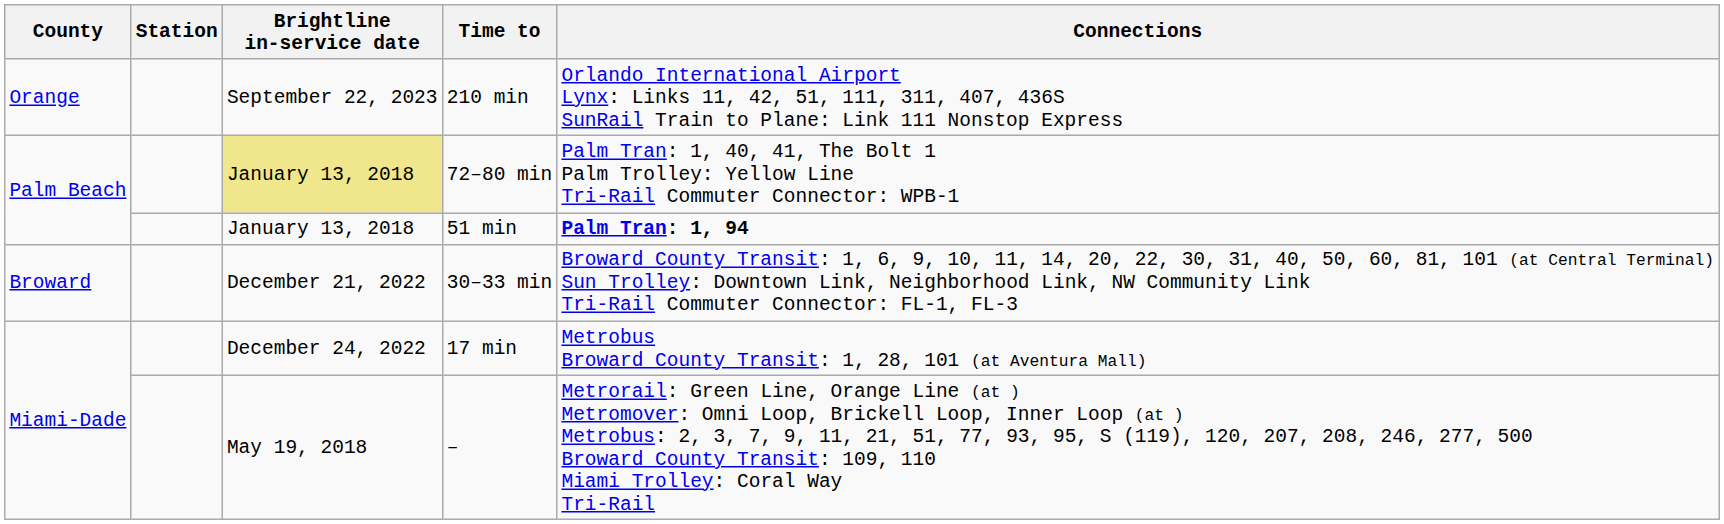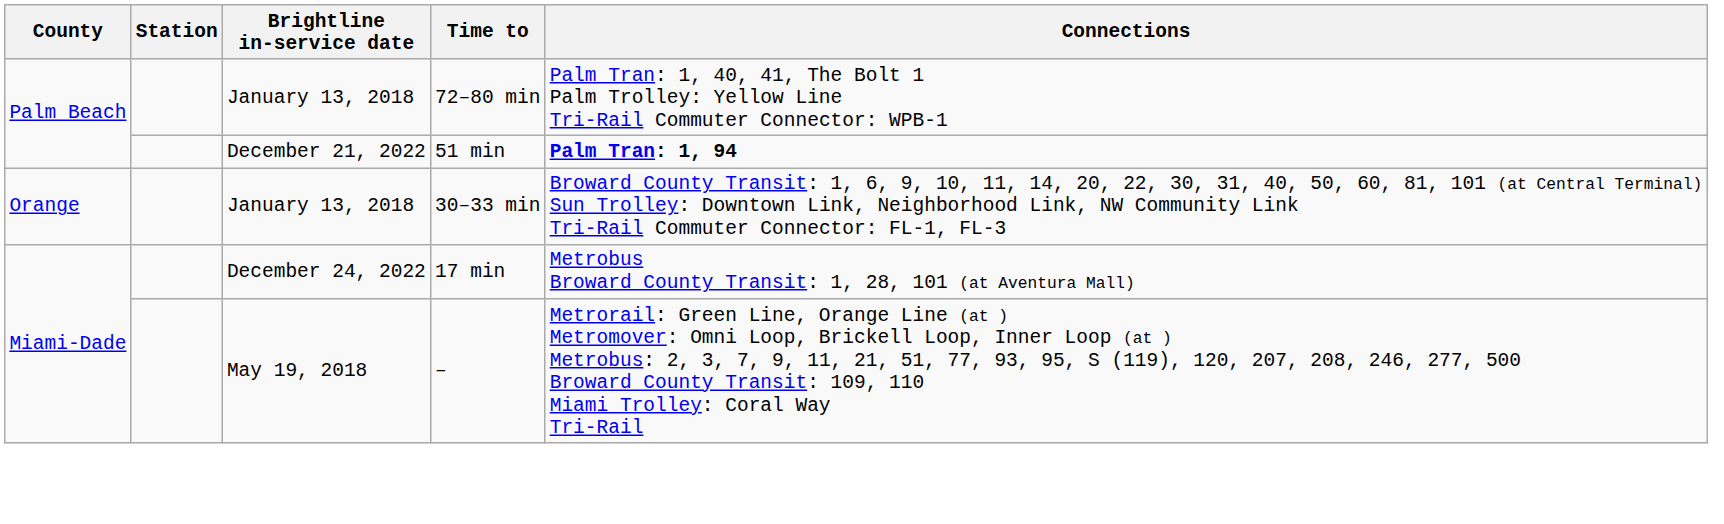- row: Orange | September 22, 2023 | 210 min | Orlando International Airport Lynx: Links 11, 42, 51, 111, 311, 407, 436S SunRail Train to Plane: Link 111 Nonstop Express
72–80 min | Brightline in-service date: khaki background -> no background
51 min | Brightline in-service date: January 13, 2018 -> December 21, 2022
30–33 min | County: Broward -> Orange
30–33 min | Brightline in-service date: December 21, 2022 -> January 13, 2018
